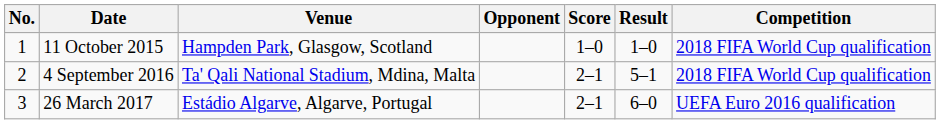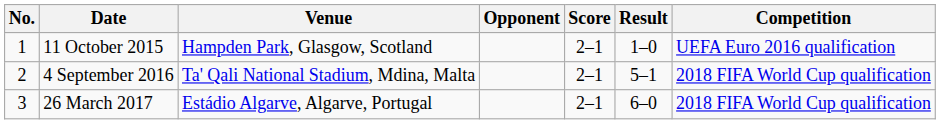11 October 2015 | Score: 1–0 -> 2–1
11 October 2015 | Competition: 2018 FIFA World Cup qualification -> UEFA Euro 2016 qualification
26 March 2017 | Competition: UEFA Euro 2016 qualification -> 2018 FIFA World Cup qualification
